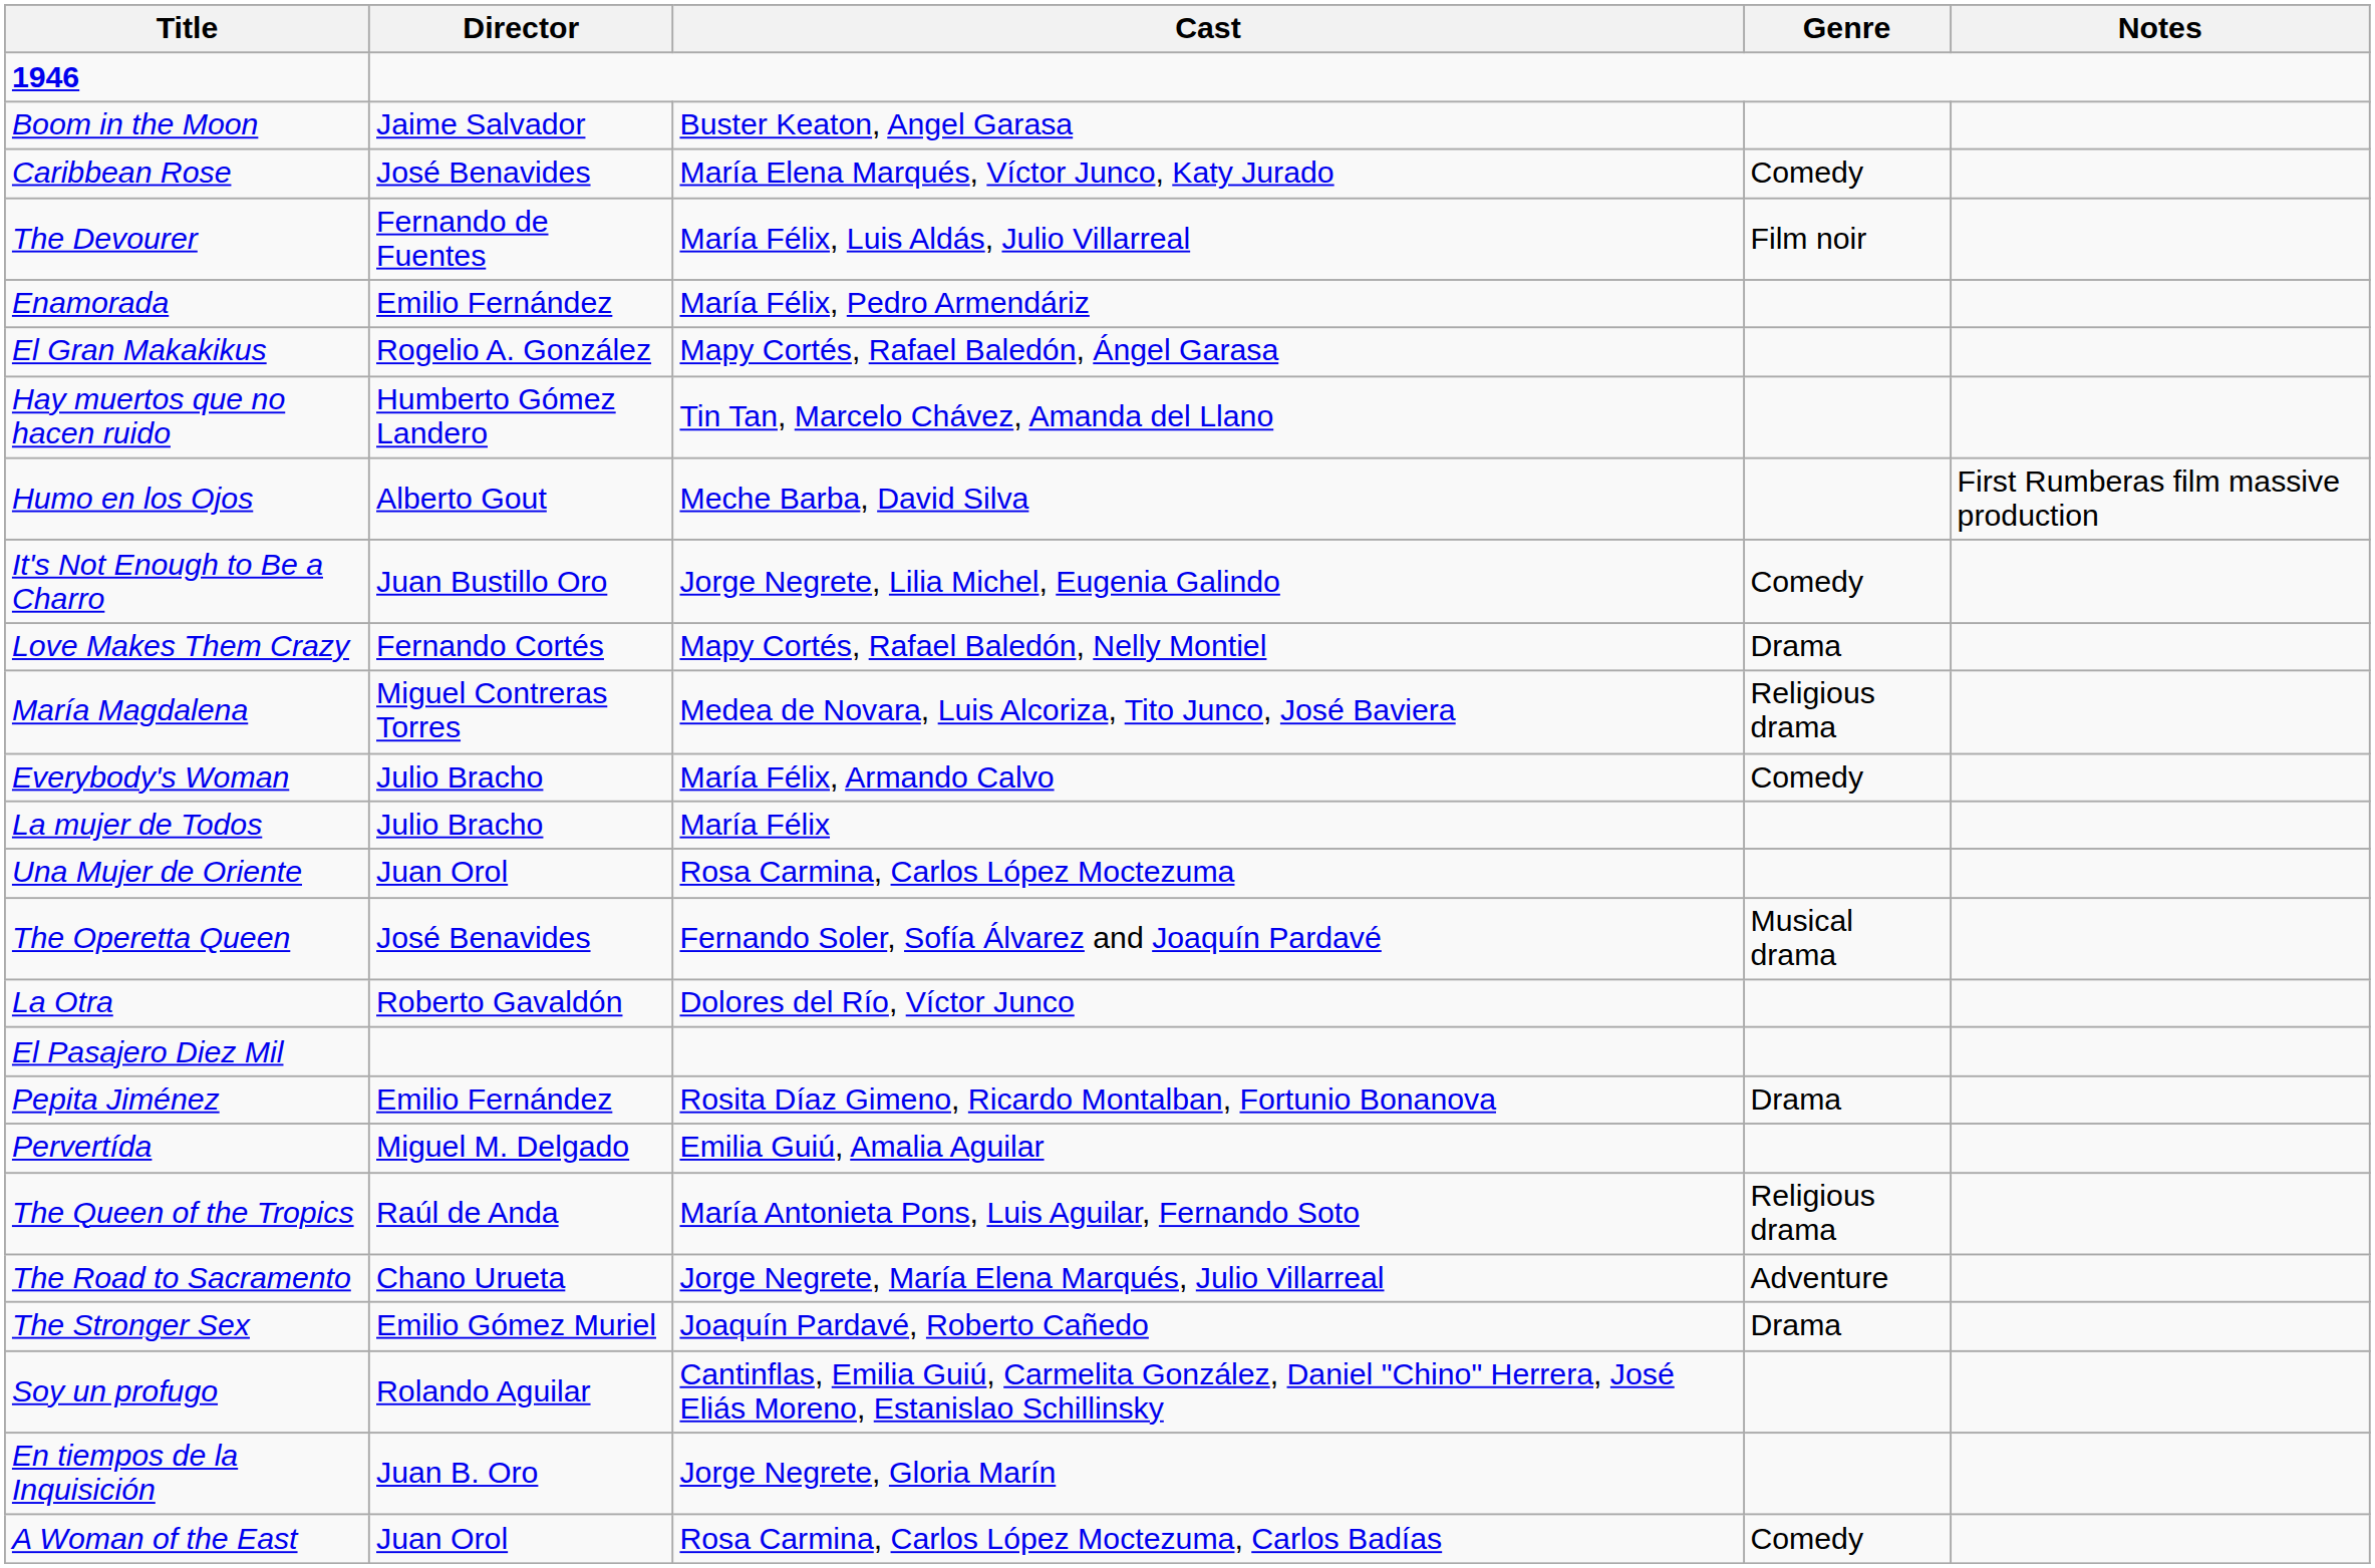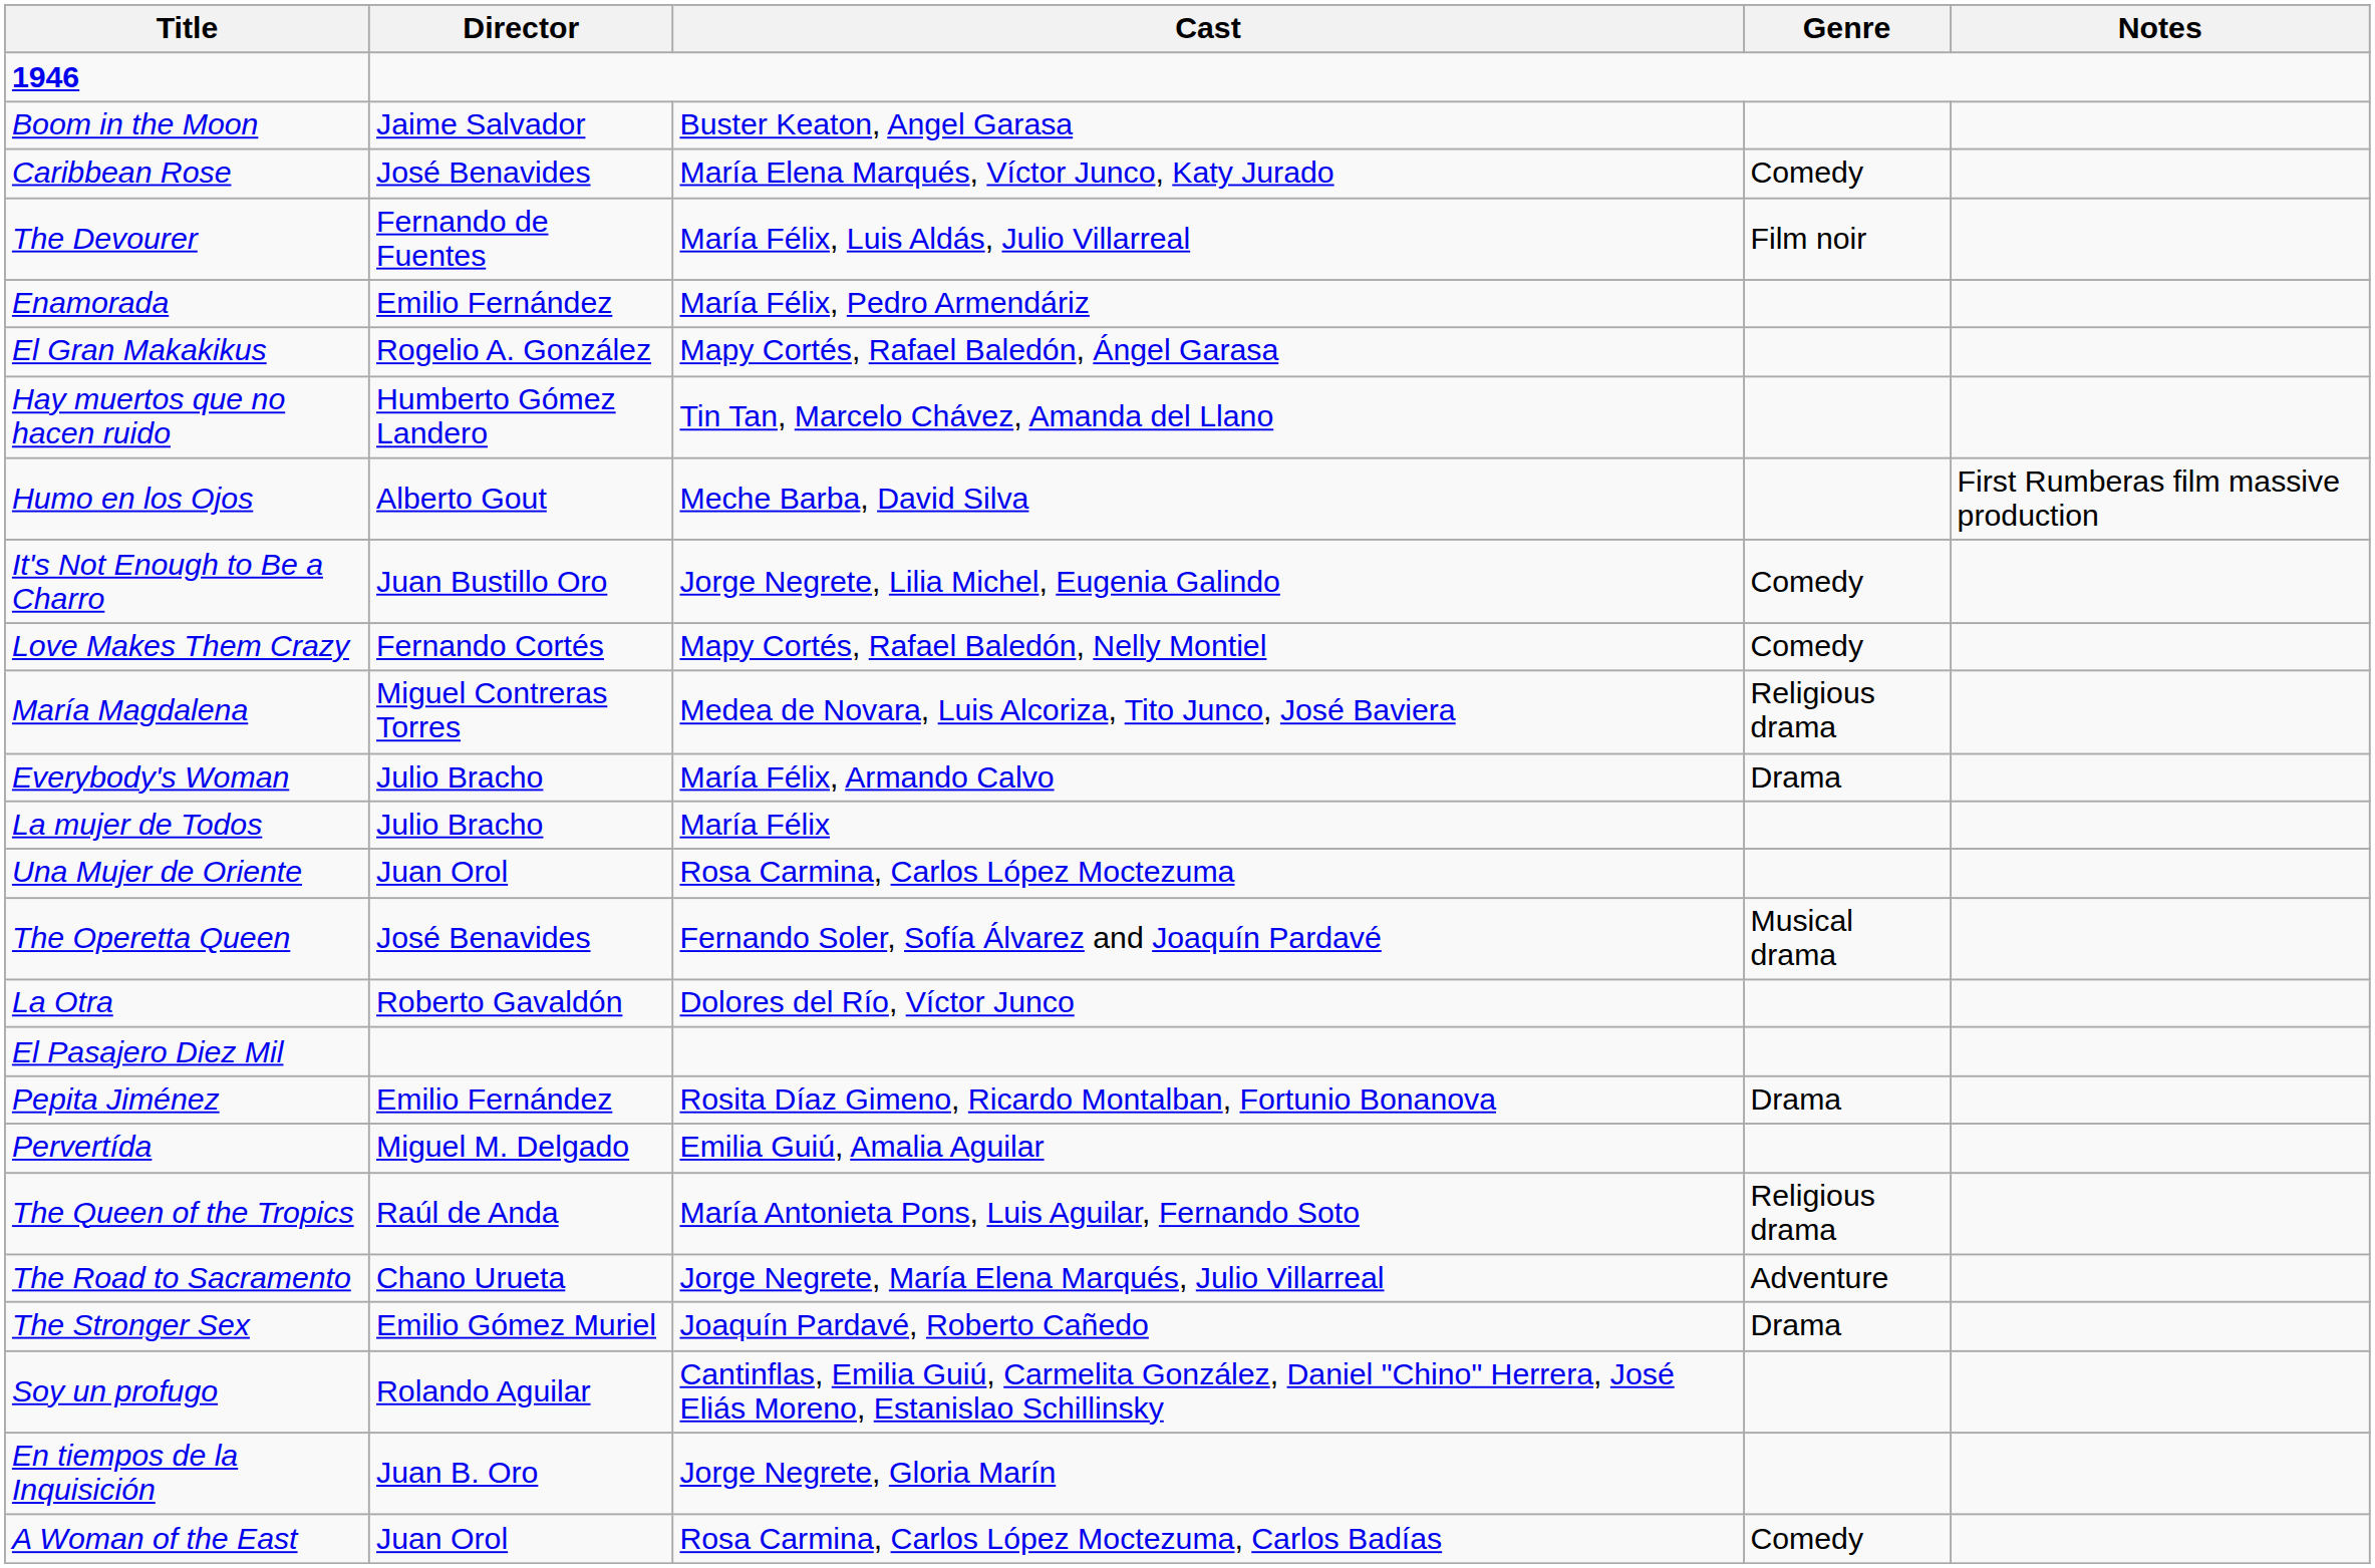Love Makes Them Crazy | Genre: Drama -> Comedy
Everybody's Woman | Genre: Comedy -> Drama
